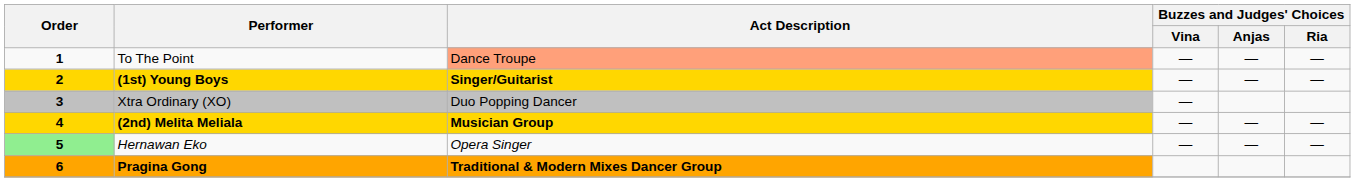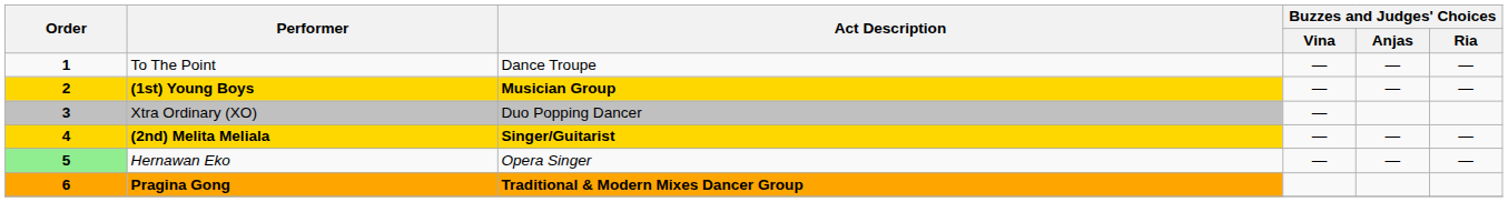To The Point | Act Description: lightsalmon background -> no background
(1st) Young Boys | Act Description: Singer/Guitarist -> Musician Group
(2nd) Melita Meliala | Act Description: Musician Group -> Singer/Guitarist
